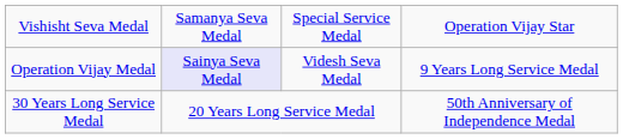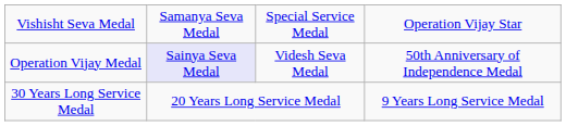Operation Vijay Medal | column 4: 9 Years Long Service Medal -> 50th Anniversary of Independence Medal
30 Years Long Service Medal | column 4: 50th Anniversary of Independence Medal -> 9 Years Long Service Medal
